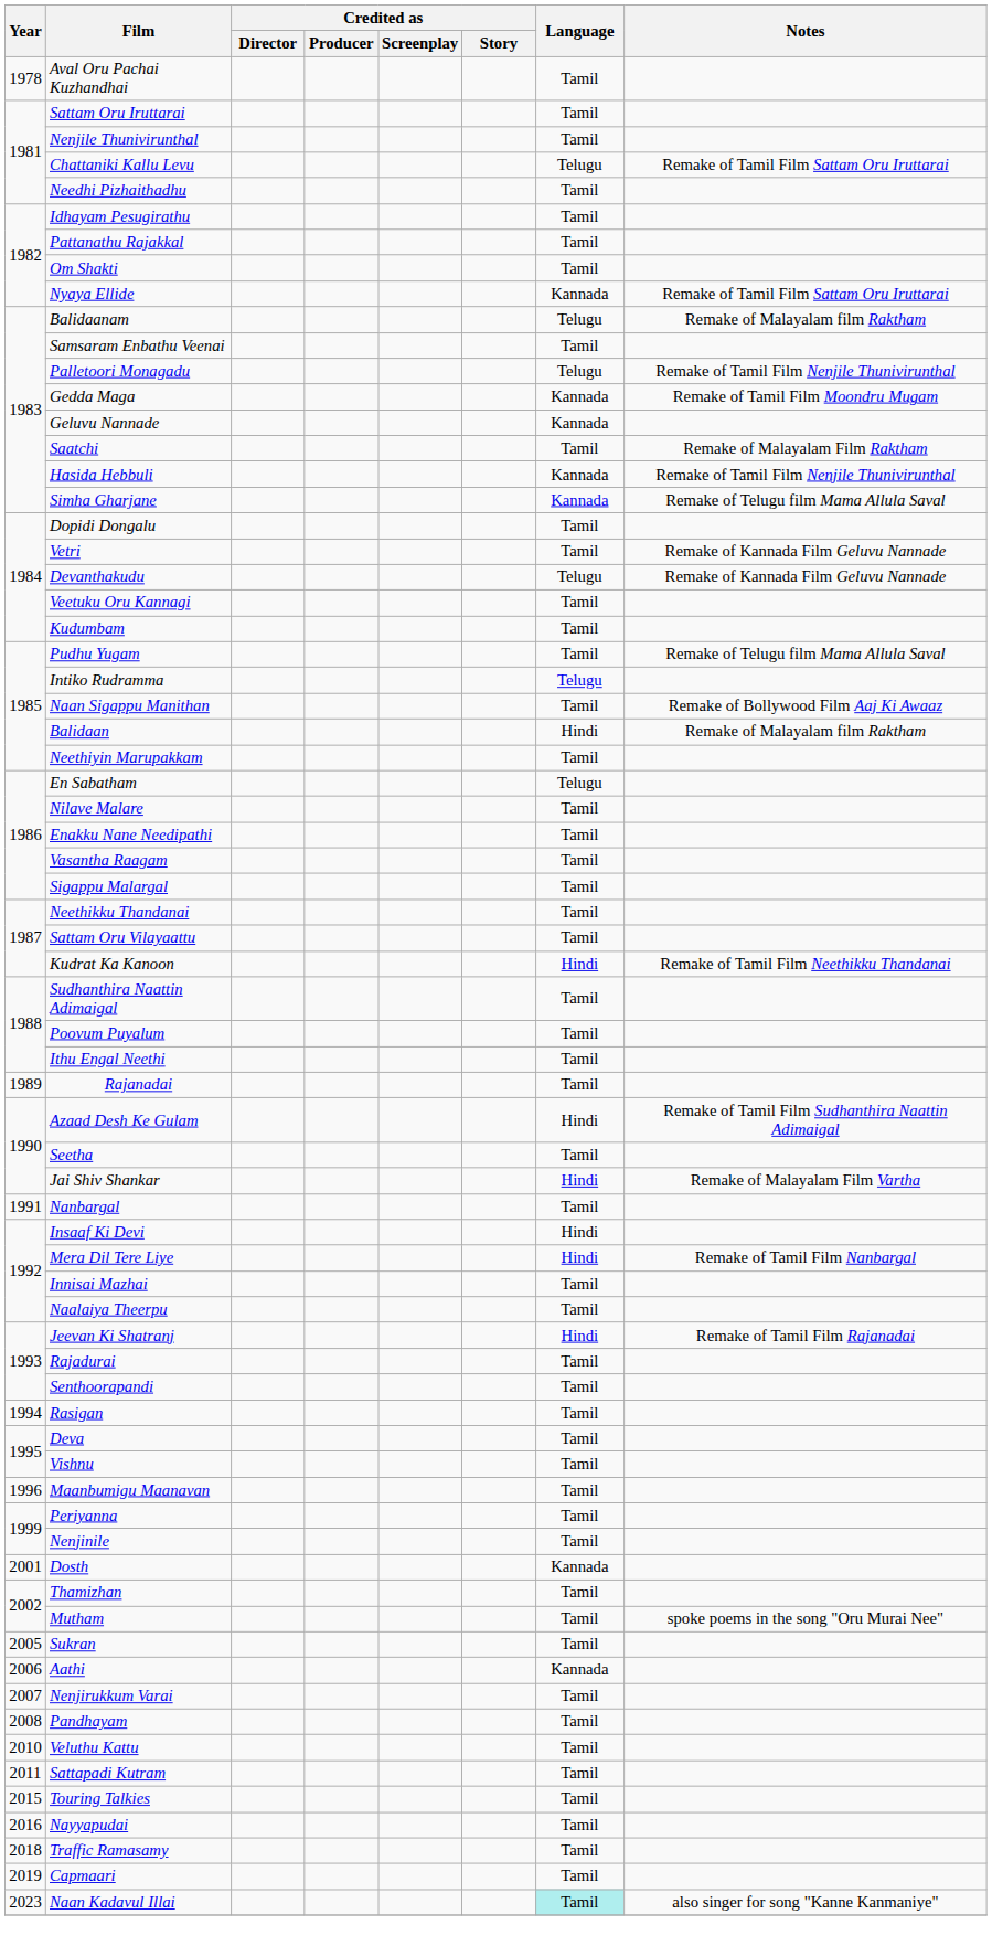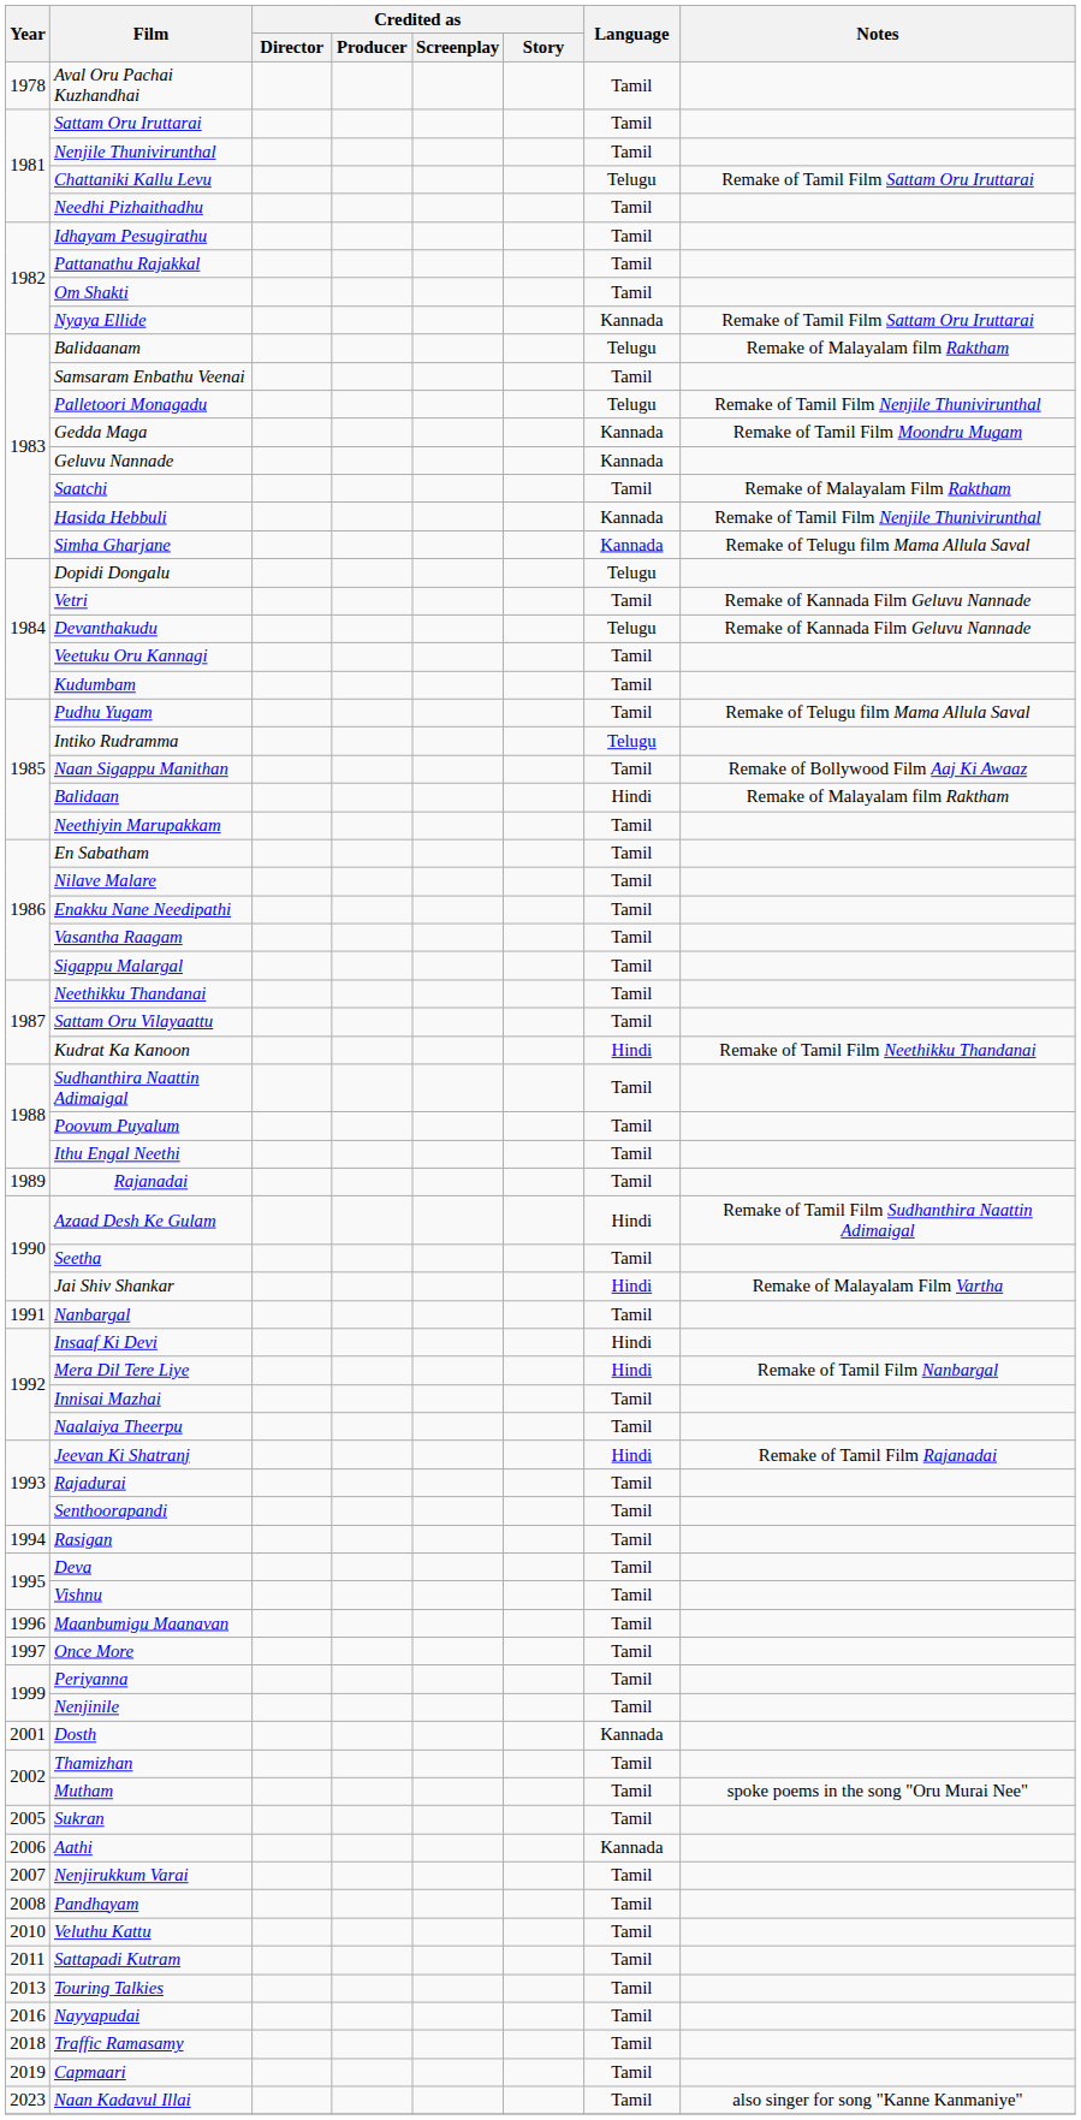Dopidi Dongalu | Language: Tamil -> Telugu
En Sabatham | Language: Telugu -> Tamil
+ row: 1997 | Once More | Tamil
Touring Talkies | Year: 2015 -> 2013
Naan Kadavul Illai | Language: paleturquoise background -> no background
